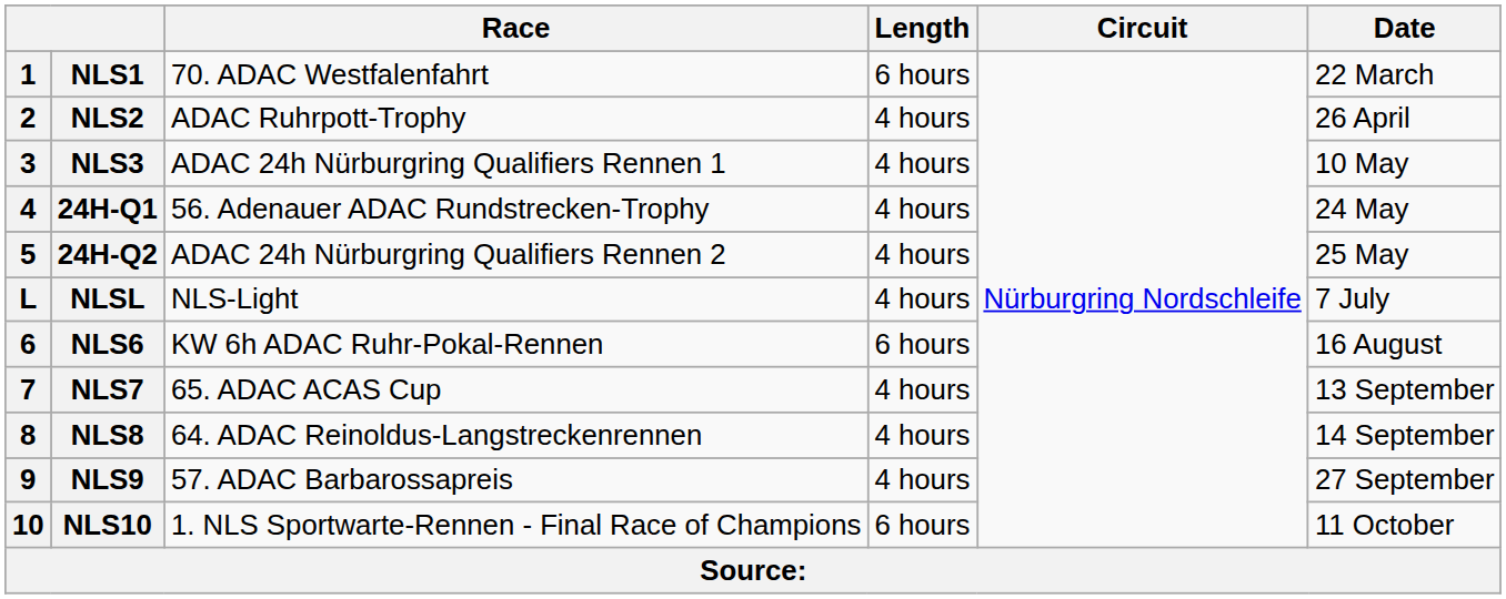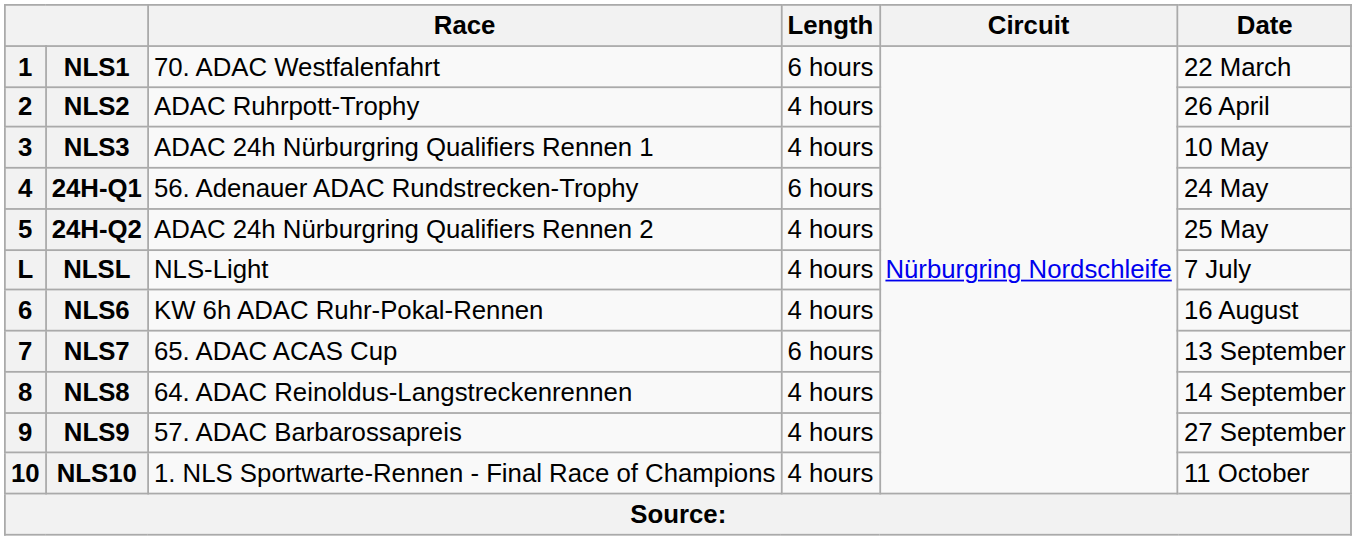24H-Q1 | Length: 4 hours -> 6 hours
NLS6 | Length: 6 hours -> 4 hours
NLS7 | Length: 4 hours -> 6 hours
NLS10 | Length: 6 hours -> 4 hours
